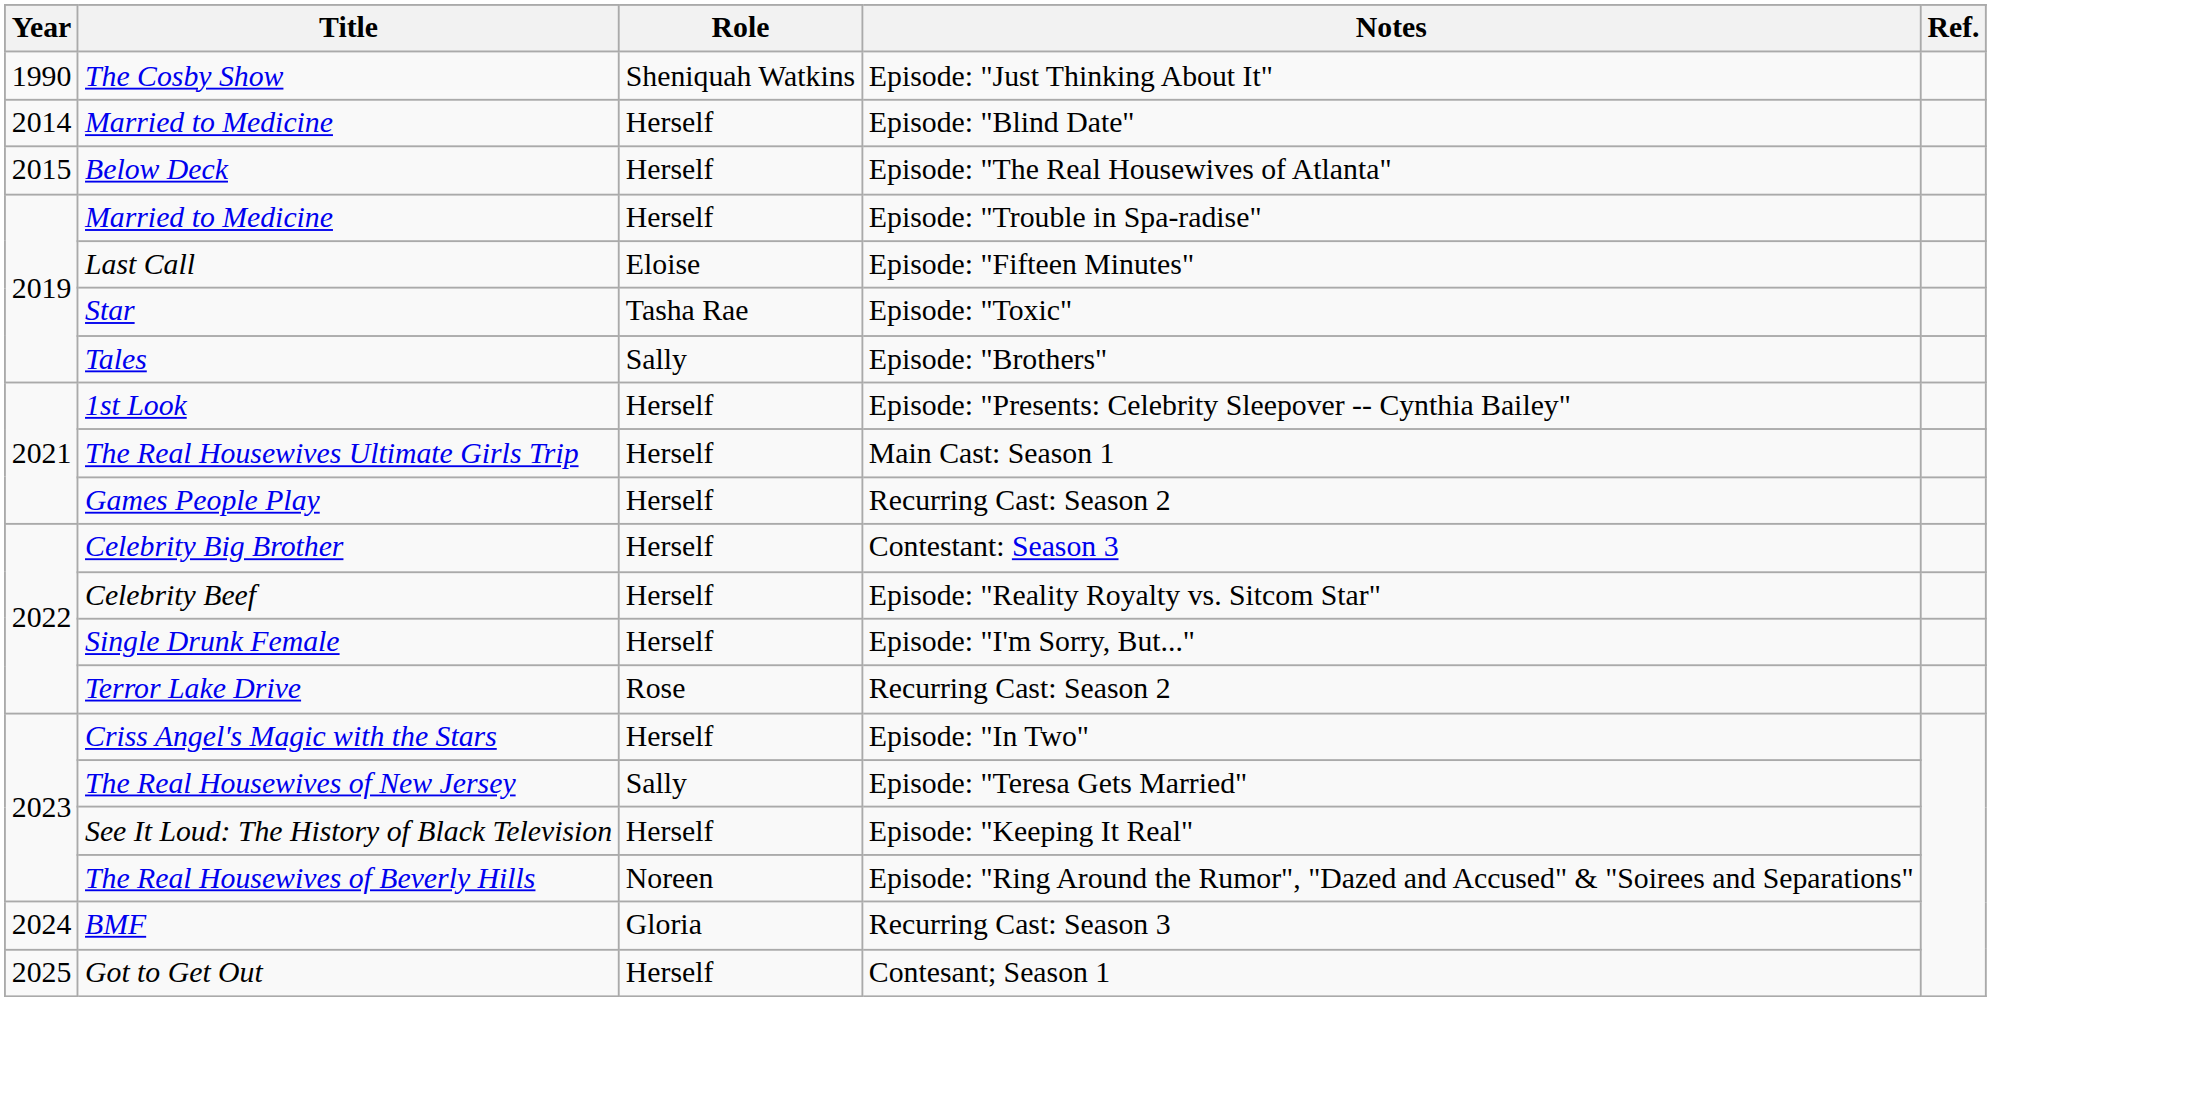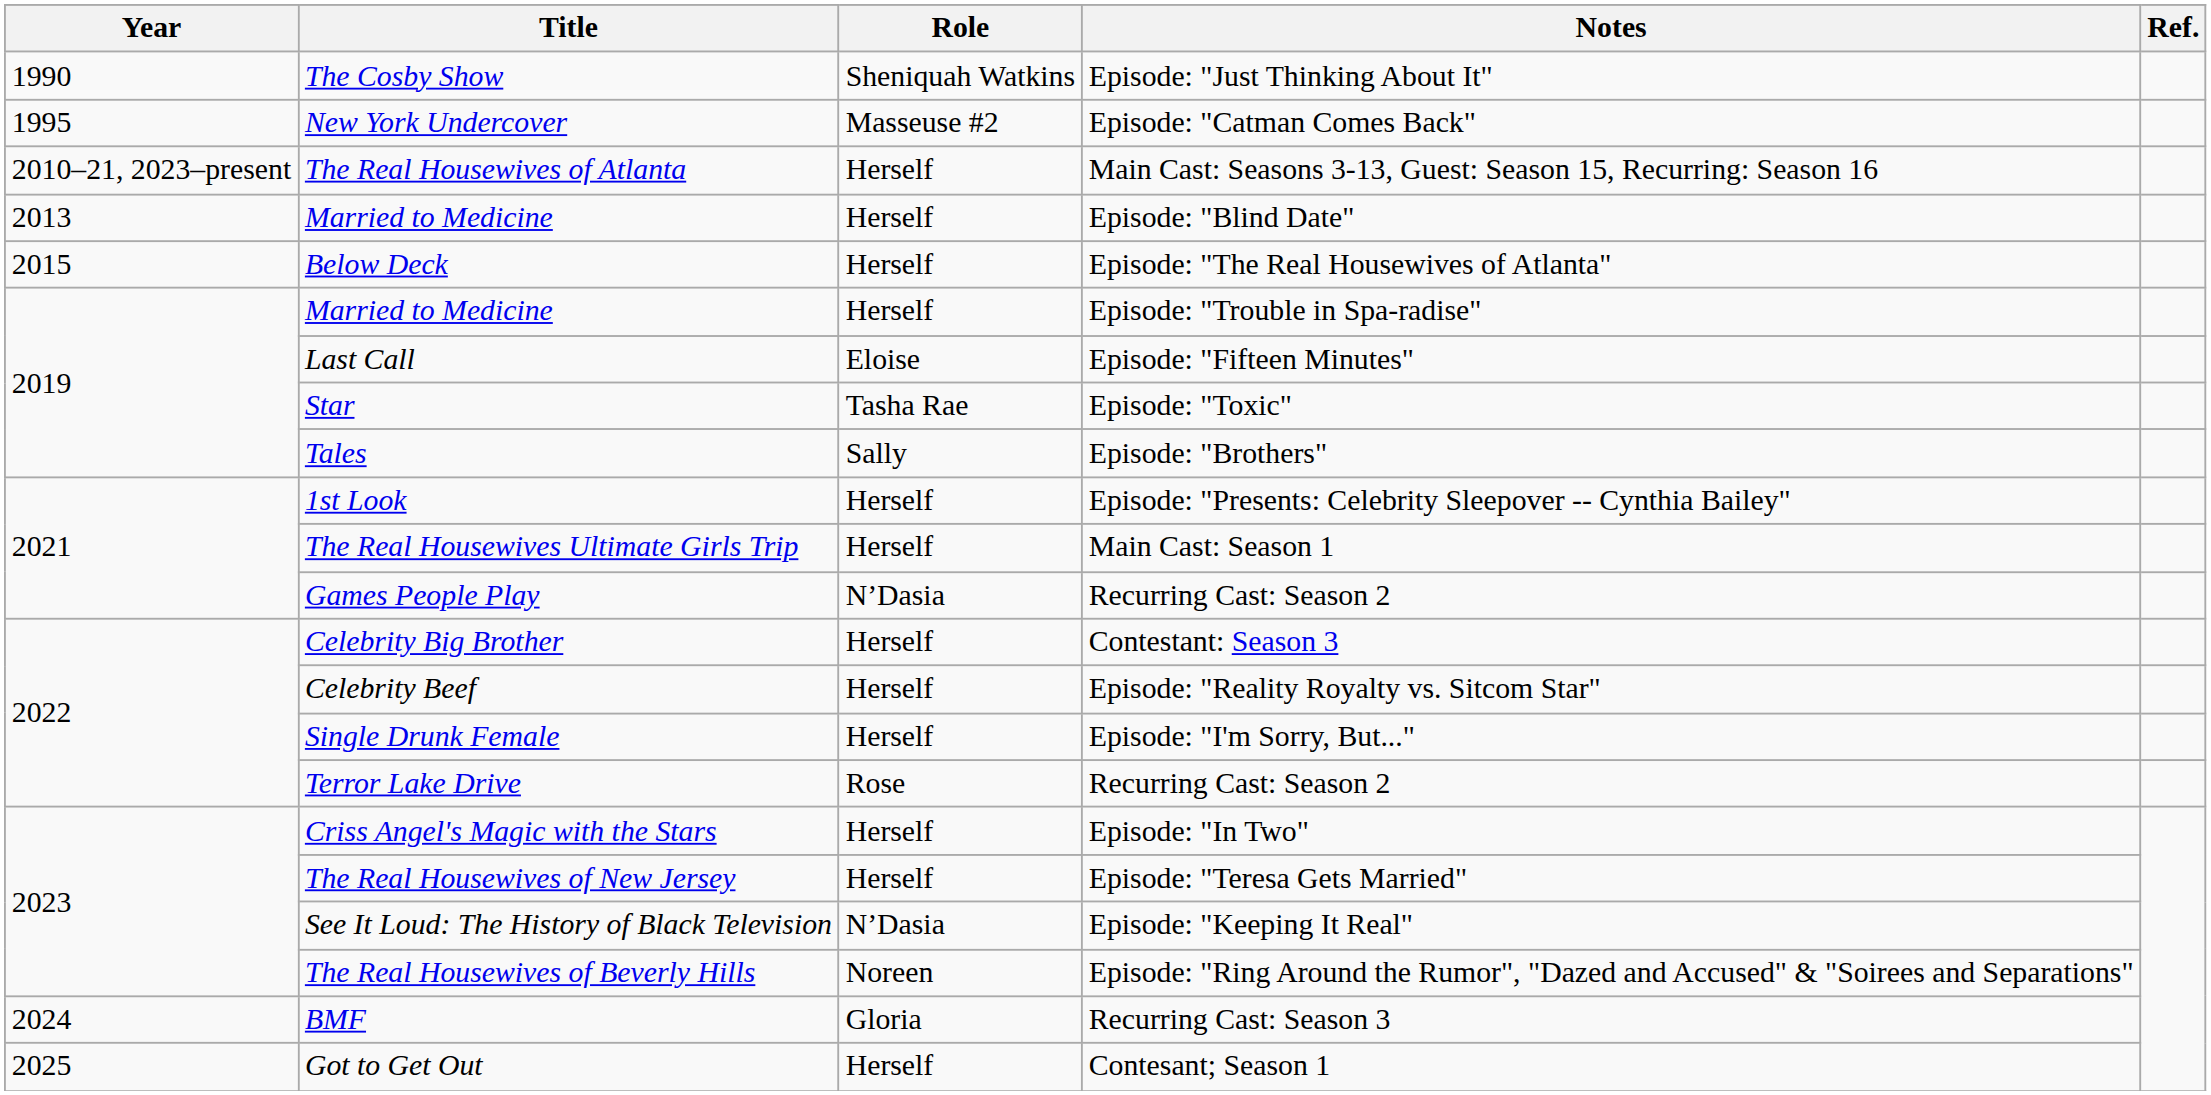+ row: 1995 | New York Undercover | Masseuse #2 | Episode: "Catman Comes Back"
+ row: 2010–21, 2023–present | The Real Housewives of Atlanta | Herself | Main Cast: Seasons 3-13, Guest: Season 15, Recurring: Season 16
Married to Medicine / Episode: "Blind Date" | Year: 2014 -> 2013
Games People Play | Role: Herself -> N’Dasia
The Real Housewives of New Jersey | Role: Sally -> Herself
See It Loud: The History of Black Television | Role: Herself -> N’Dasia
